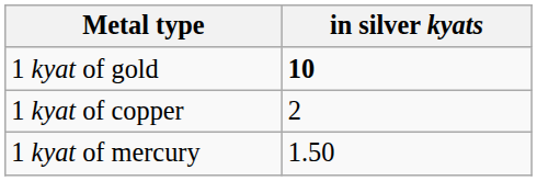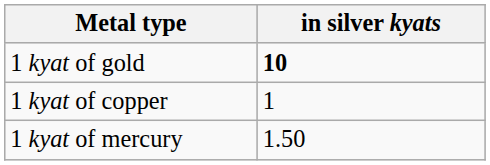1 kyat of copper | in silver kyats: 2 -> 1
